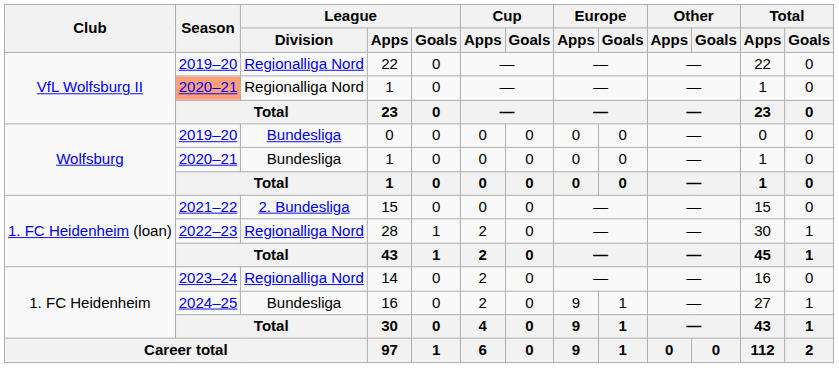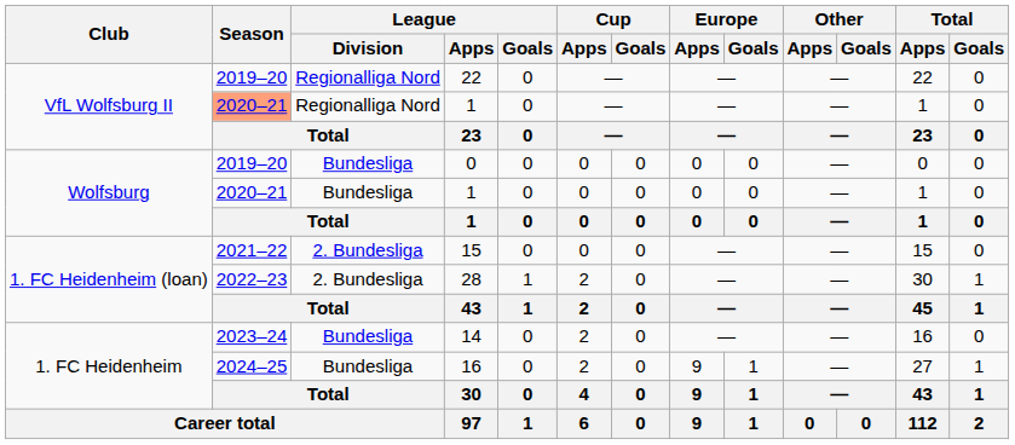28 | League / Division: Regionalliga Nord -> 2. Bundesliga
14 | League / Division: Regionalliga Nord -> Bundesliga
